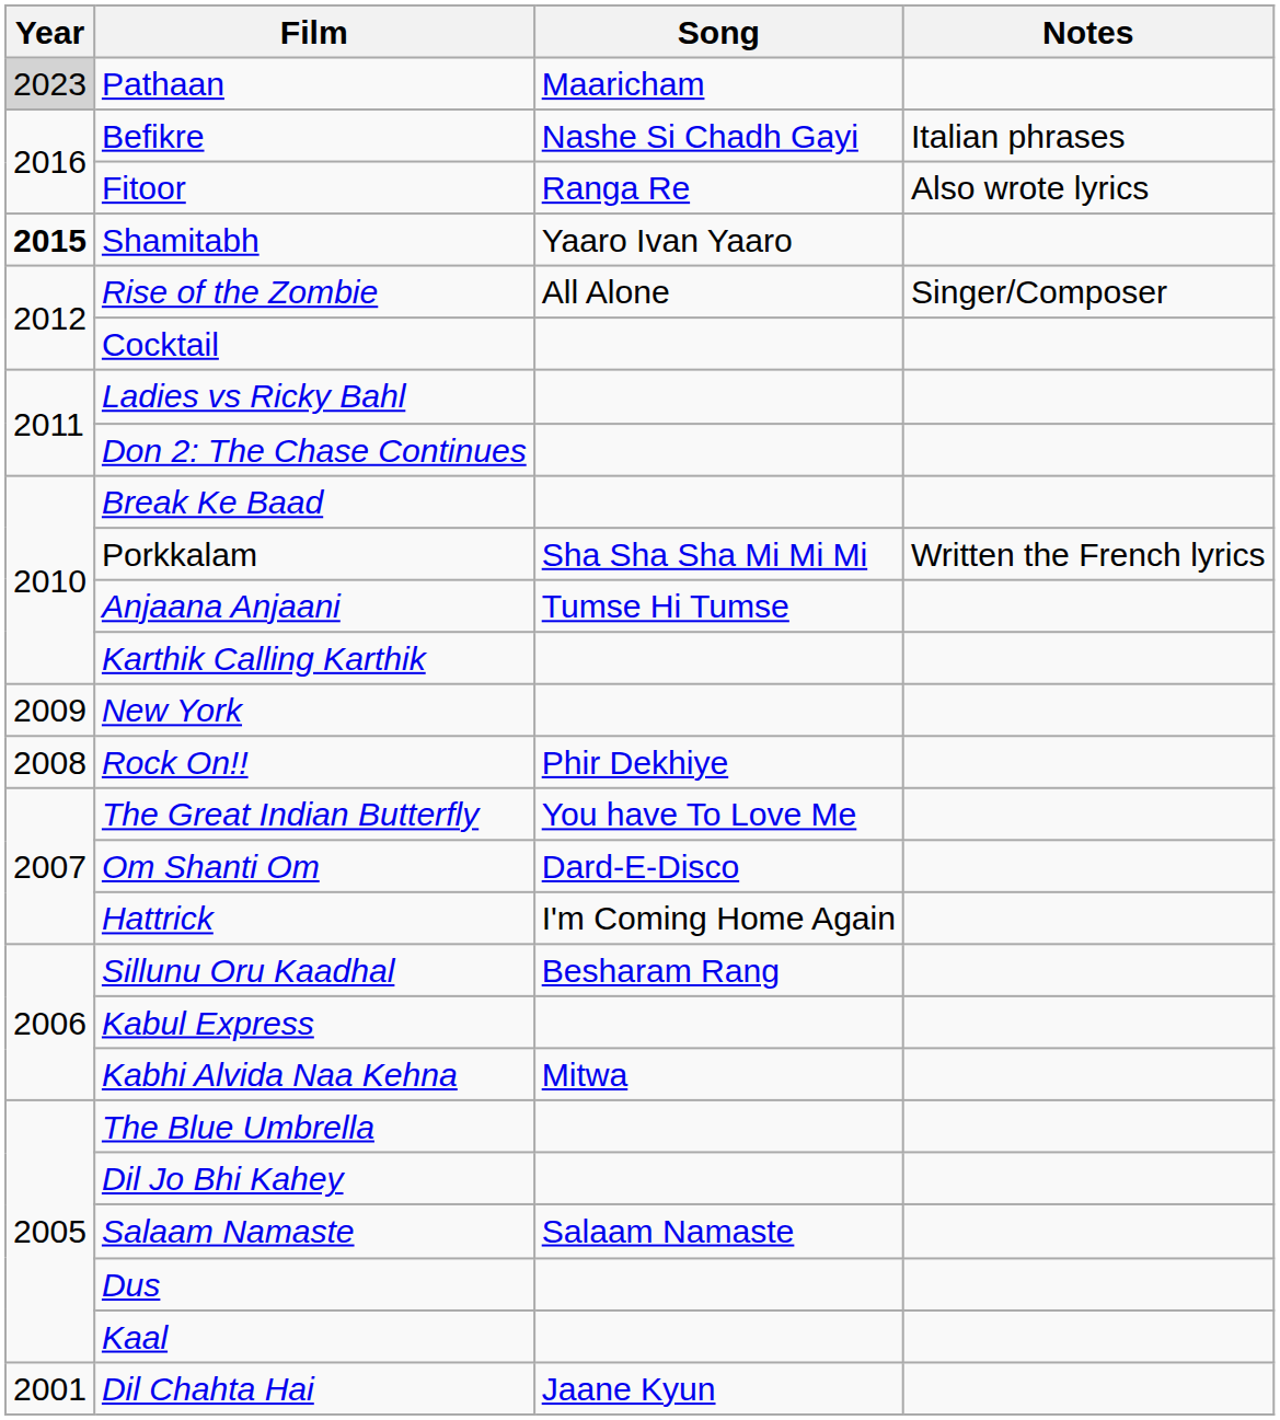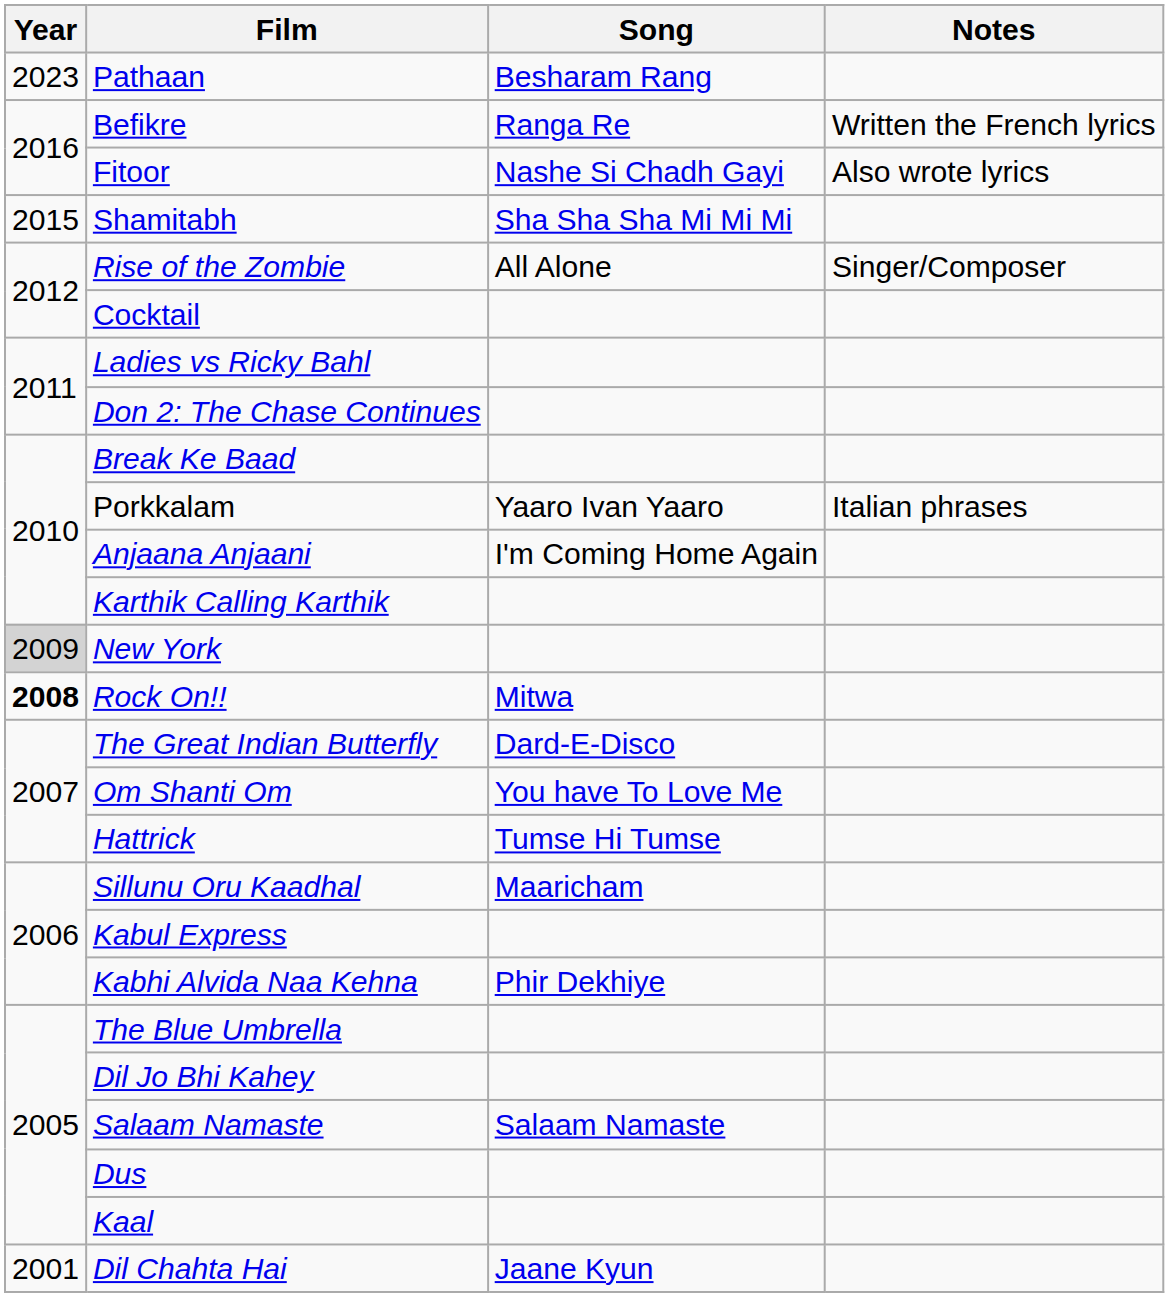Pathaan | Year: lightgrey background -> no background
Pathaan | Song: Maaricham -> Besharam Rang
Befikre | Song: Nashe Si Chadh Gayi -> Ranga Re
Befikre | Notes: Italian phrases -> Written the French lyrics
Fitoor | Song: Ranga Re -> Nashe Si Chadh Gayi
Shamitabh | Year: bold -> normal
Shamitabh | Song: Yaaro Ivan Yaaro -> Sha Sha Sha Mi Mi Mi
Porkkalam | Song: Sha Sha Sha Mi Mi Mi -> Yaaro Ivan Yaaro
Porkkalam | Notes: Written the French lyrics -> Italian phrases
Anjaana Anjaani | Song: Tumse Hi Tumse -> I'm Coming Home Again
New York | Year: no background -> lightgrey background
Rock On!! | Year: normal -> bold
Rock On!! | Song: Phir Dekhiye -> Mitwa
The Great Indian Butterfly | Song: You have To Love Me -> Dard-E-Disco
Om Shanti Om | Song: Dard-E-Disco -> You have To Love Me
Hattrick | Song: I'm Coming Home Again -> Tumse Hi Tumse
Sillunu Oru Kaadhal | Song: Besharam Rang -> Maaricham
Kabhi Alvida Naa Kehna | Song: Mitwa -> Phir Dekhiye
